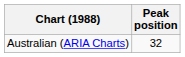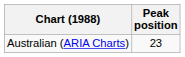Australian (ARIA Charts) | Peak position: 32 -> 23
